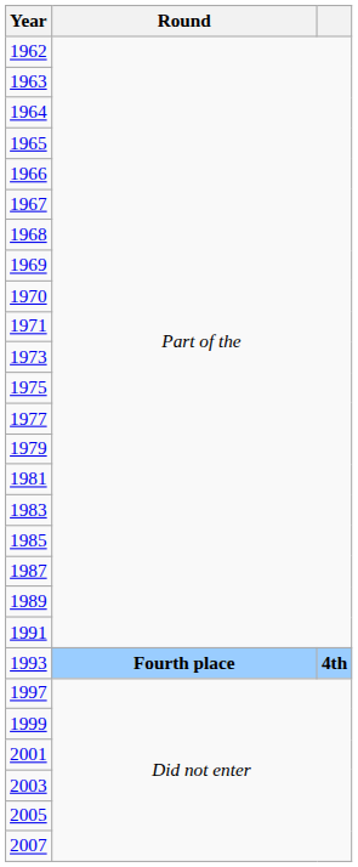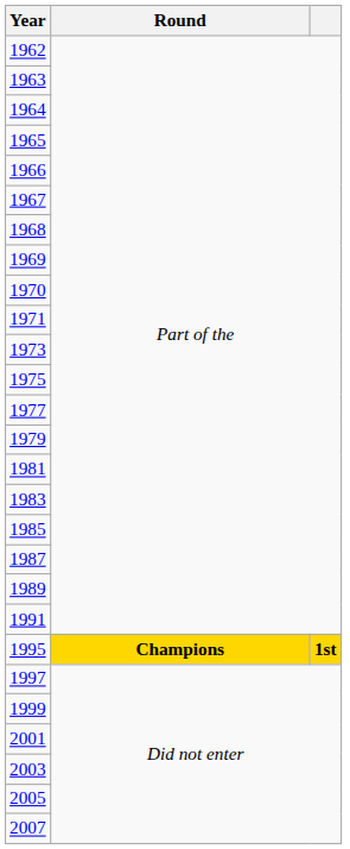- row: 1993 | Fourth place | 4th
+ row: 1995 | Champions | 1st
